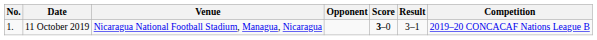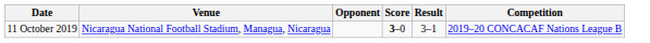- column: No. | 1.
